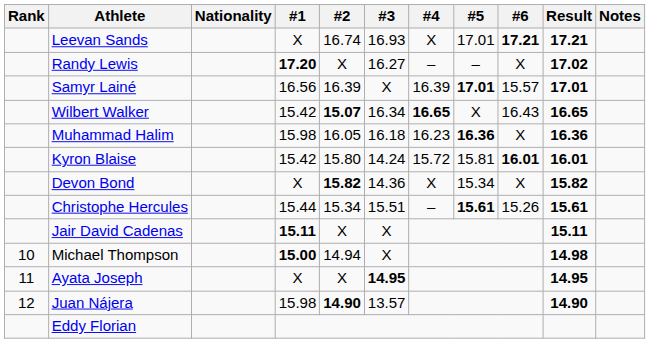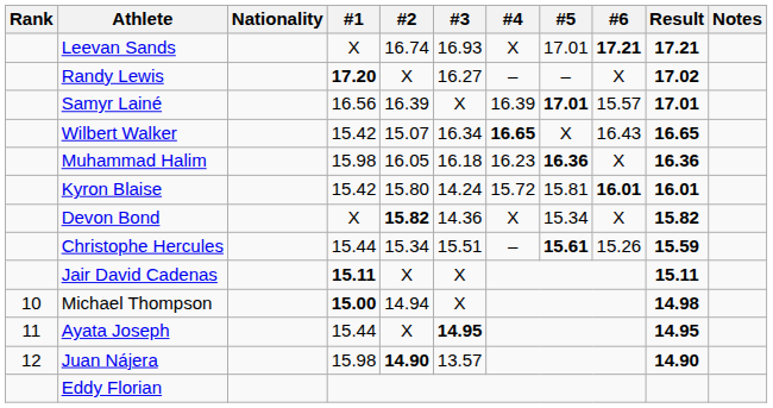Wilbert Walker | #2: bold -> normal
Christophe Hercules | Result: 15.61 -> 15.59
Ayata Joseph | #1: X -> 15.44
